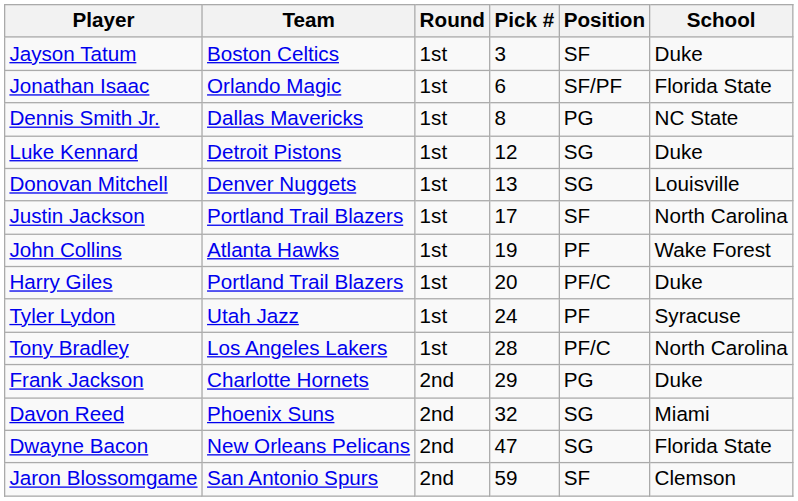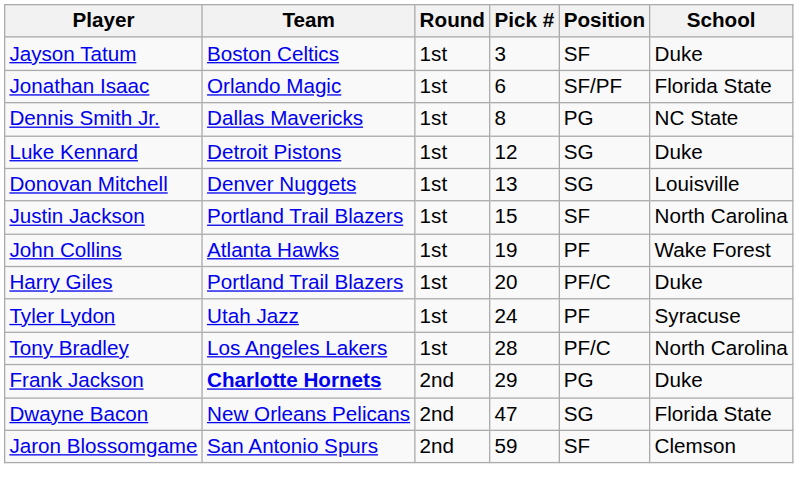Justin Jackson | Pick #: 17 -> 15
Frank Jackson | Team: normal -> bold
- row: Davon Reed | Phoenix Suns | 2nd | 32 | SG | Miami
